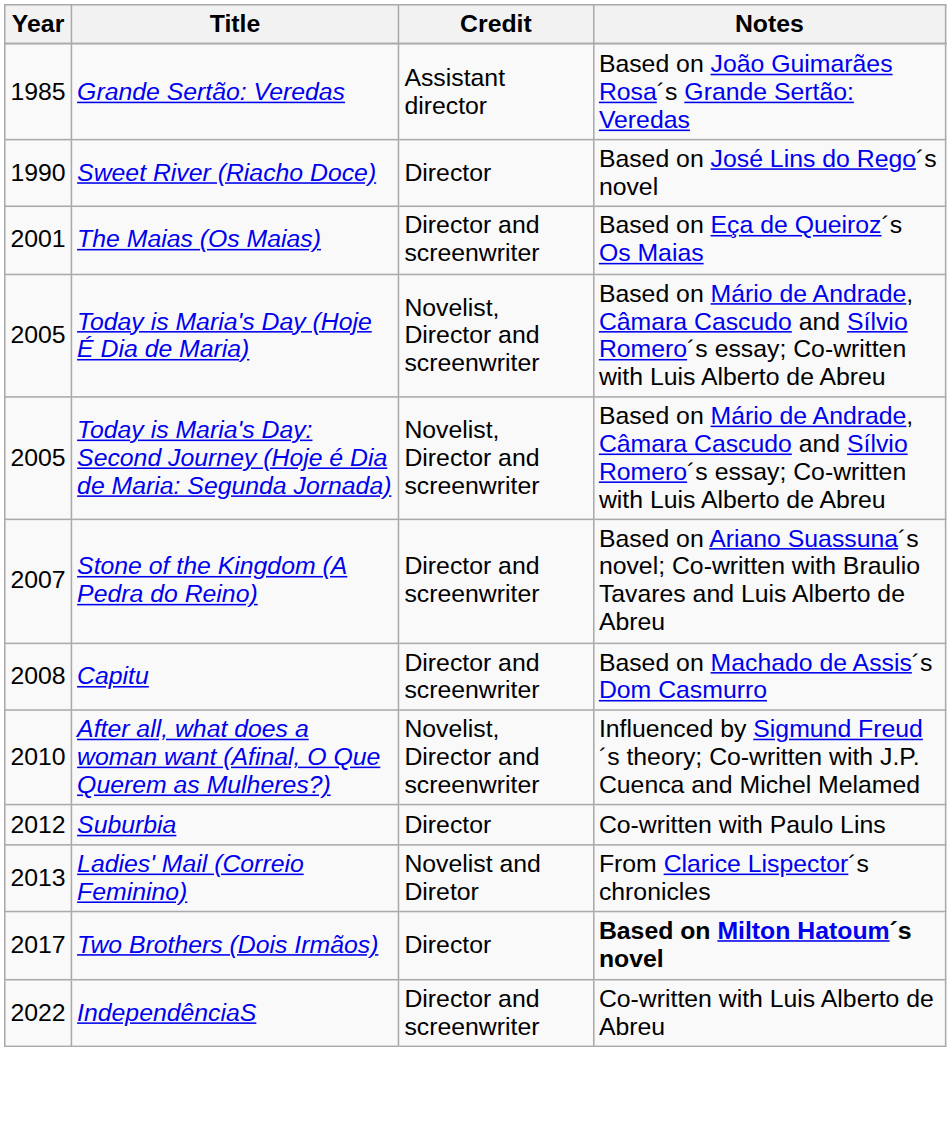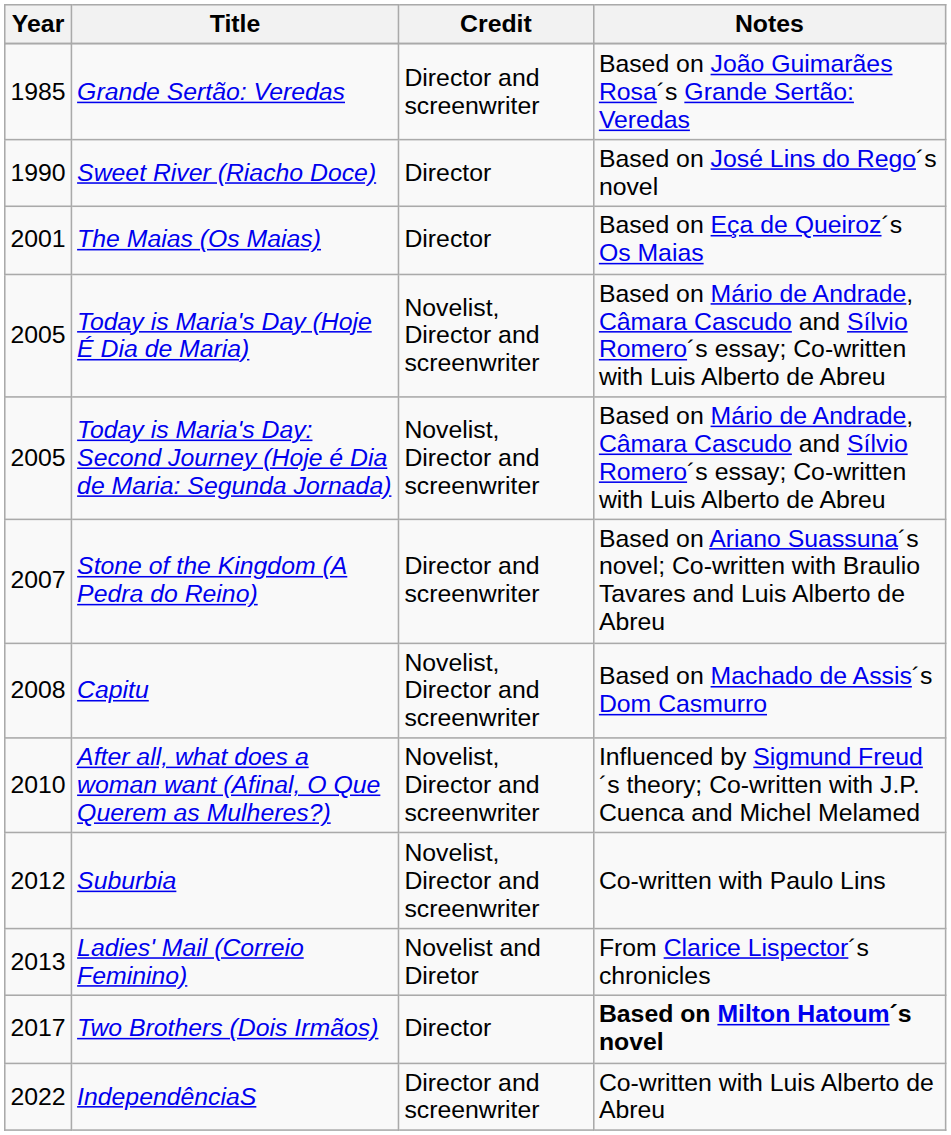Grande Sertão: Veredas | Credit: Assistant director -> Director and screenwriter
The Maias (Os Maias) | Credit: Director and screenwriter -> Director
Capitu | Credit: Director and screenwriter -> Novelist, Director and screenwriter
Suburbia | Credit: Director -> Novelist, Director and screenwriter
